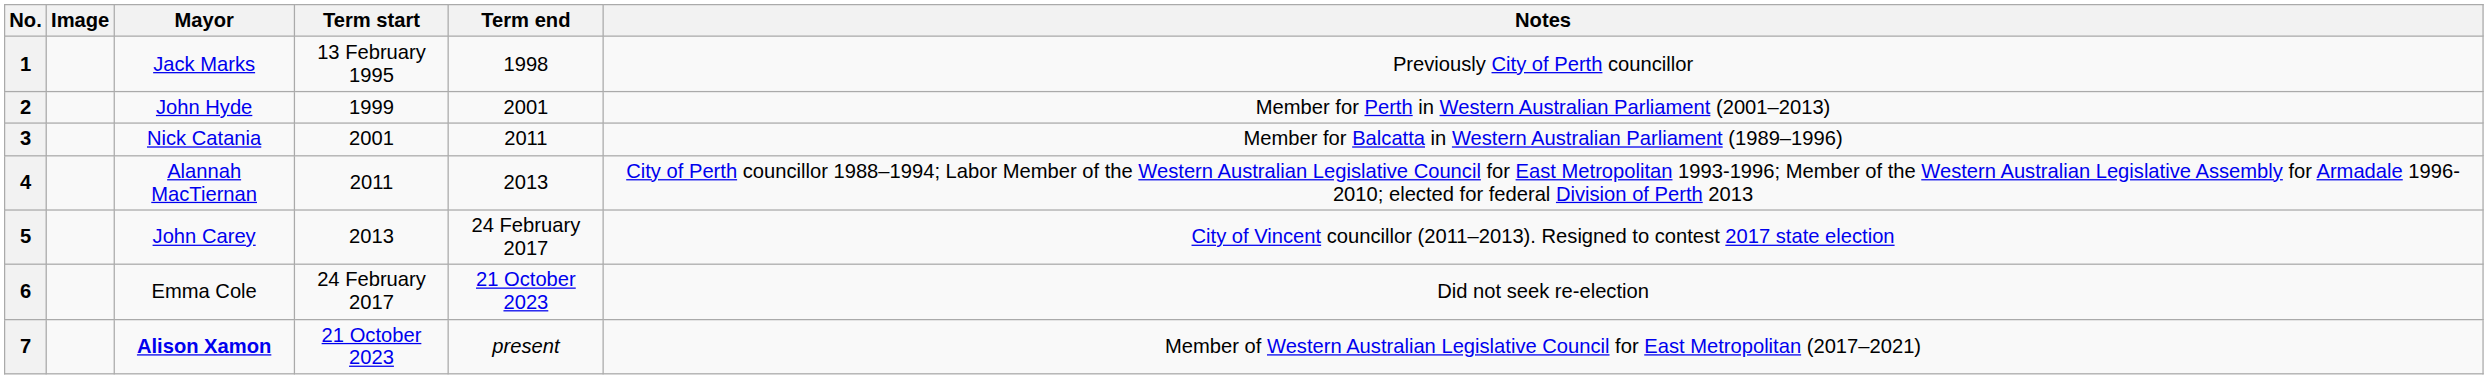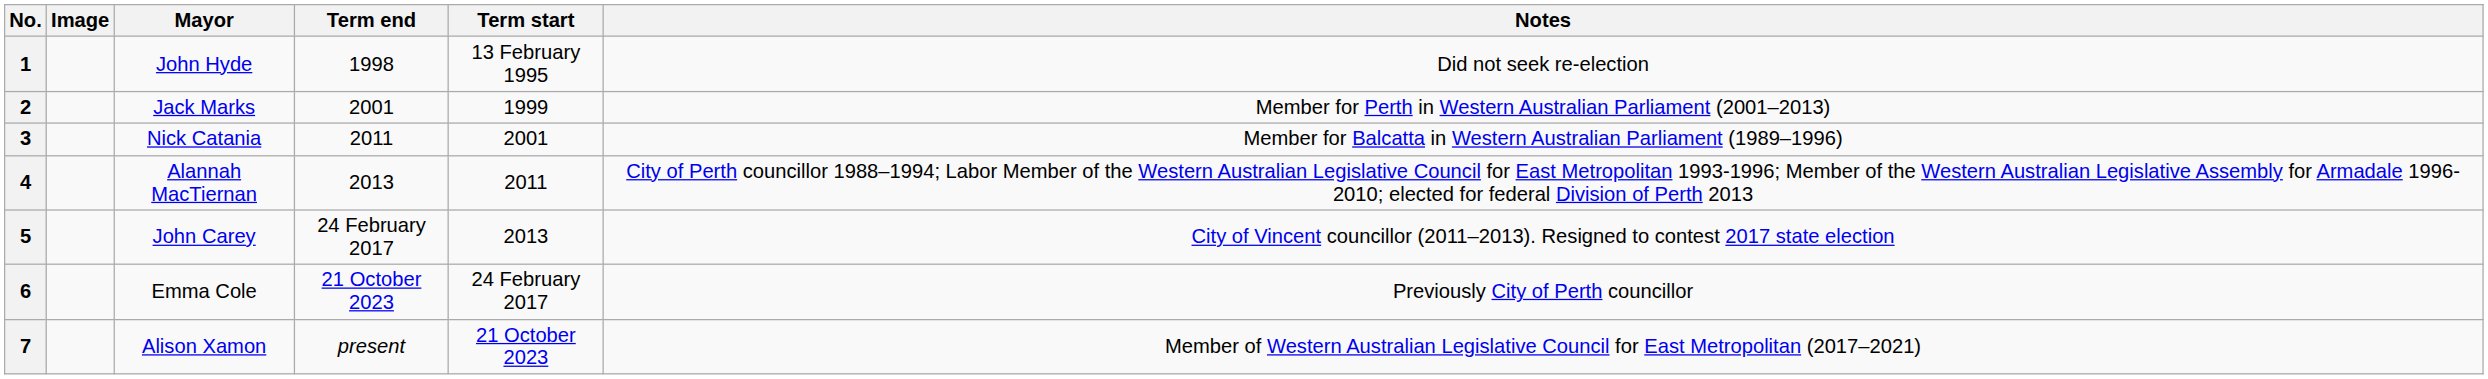columns swapped: Term start <-> Term end
1 | Mayor: Jack Marks -> John Hyde
1 | Notes: Previously City of Perth councillor -> Did not seek re-election
2 | Mayor: John Hyde -> Jack Marks
6 | Notes: Did not seek re-election -> Previously City of Perth councillor
7 | Mayor: bold -> normal
